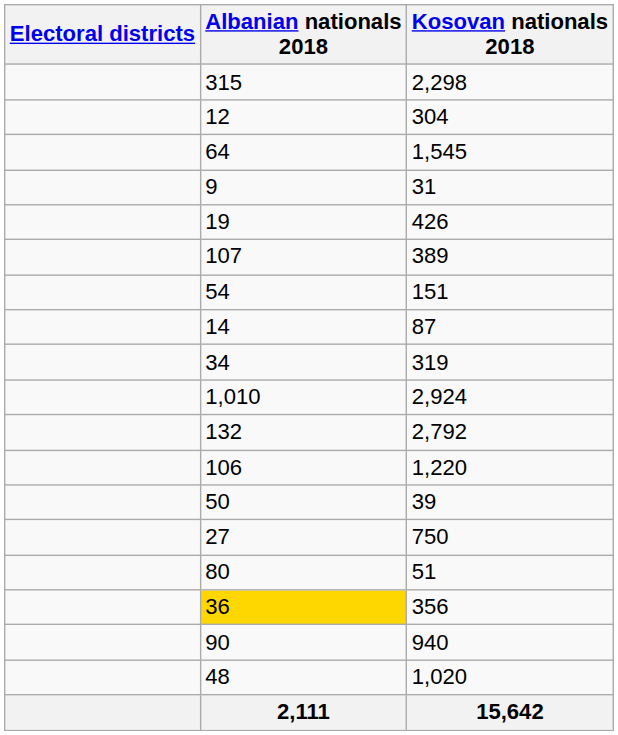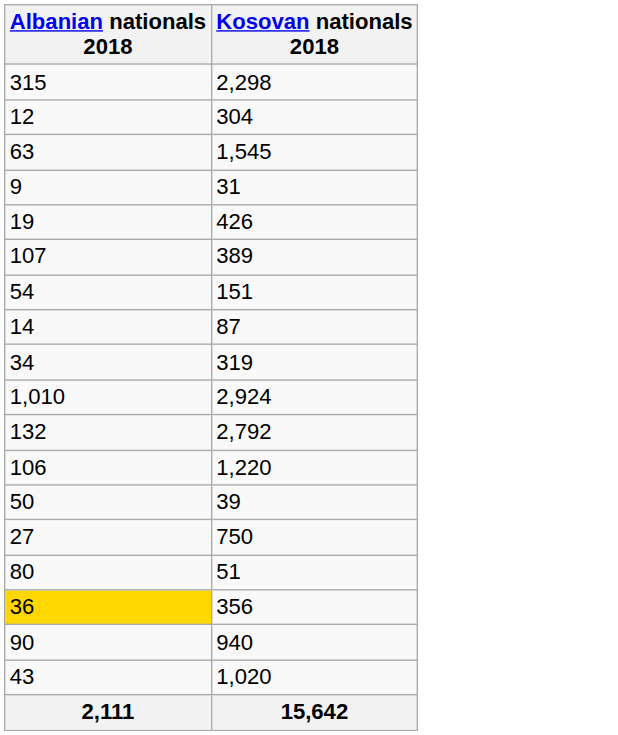- column: Electoral districts
1,545 | Albanian nationals 2018: 64 -> 63
1,020 | Albanian nationals 2018: 48 -> 43
